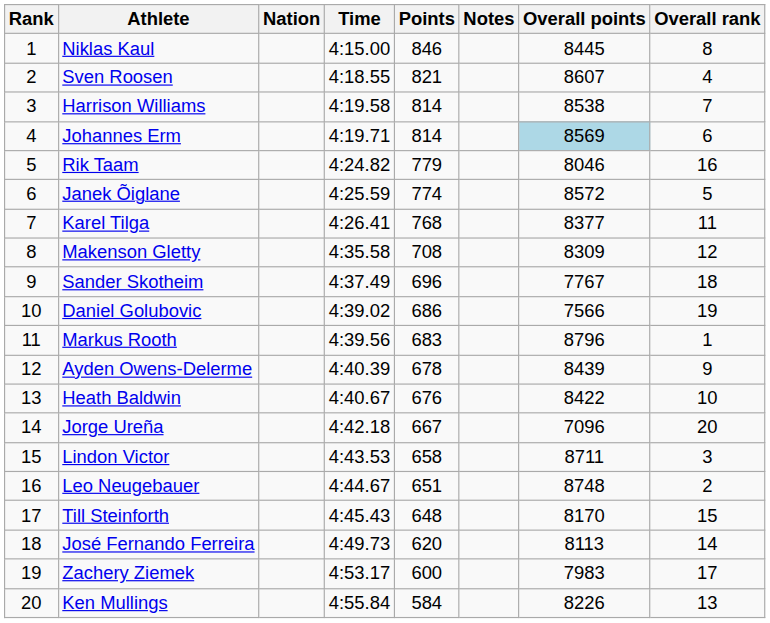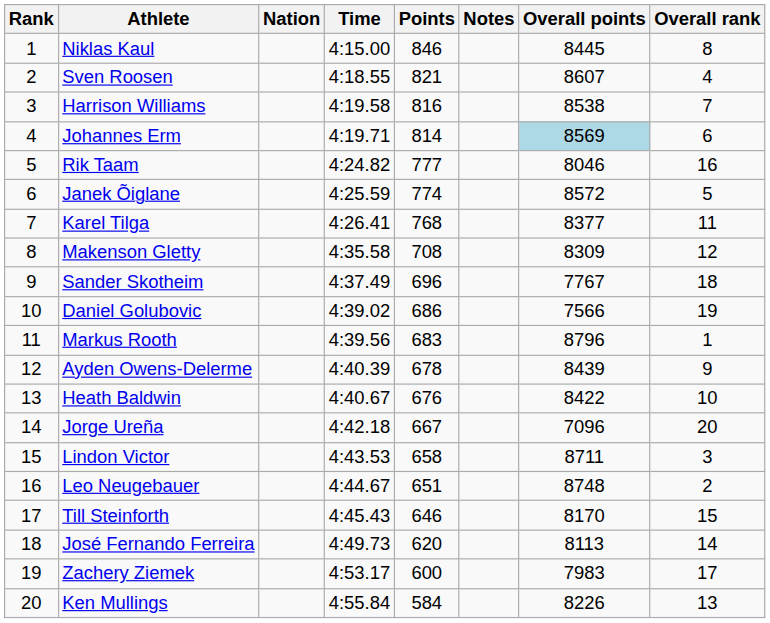Harrison Williams | Points: 814 -> 816
Rik Taam | Points: 779 -> 777
Till Steinforth | Points: 648 -> 646
